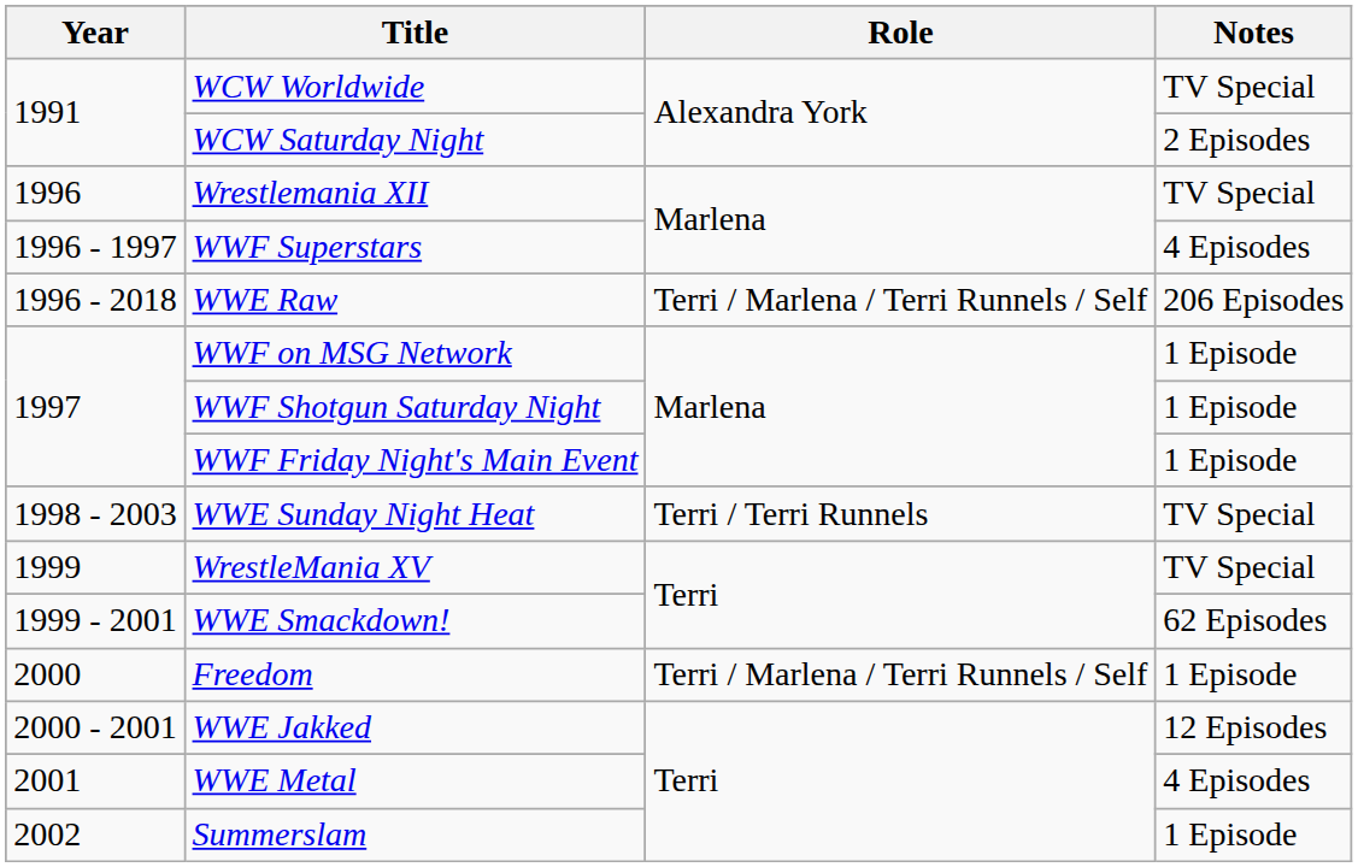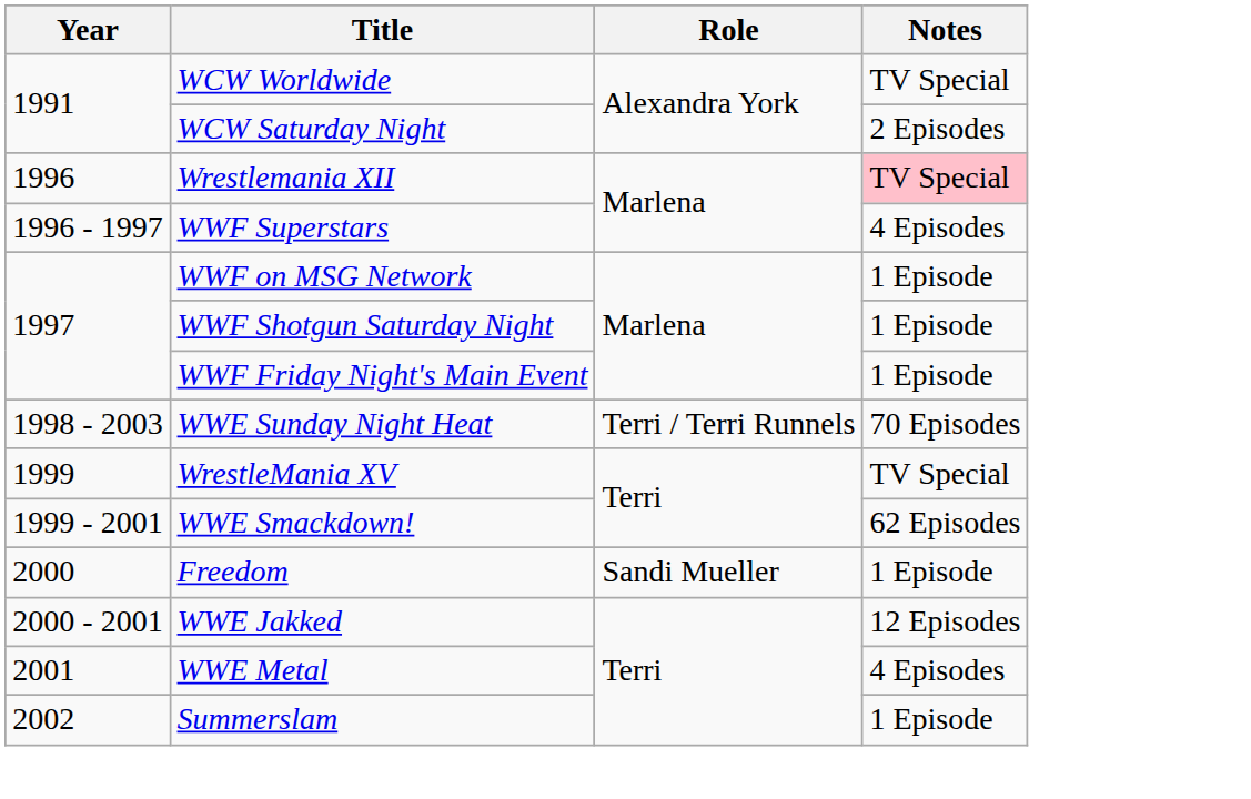Wrestlemania XII | Notes: no background -> pink background
- row: 1996 - 2018 | WWE Raw | Terri / Marlena / Terri Runnels / Self | 206 Episodes
WWE Sunday Night Heat | Notes: TV Special -> 70 Episodes
Freedom | Role: Terri / Marlena / Terri Runnels / Self -> Sandi Mueller
